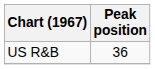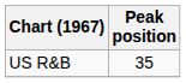US R&B | Peak position: 36 -> 35
